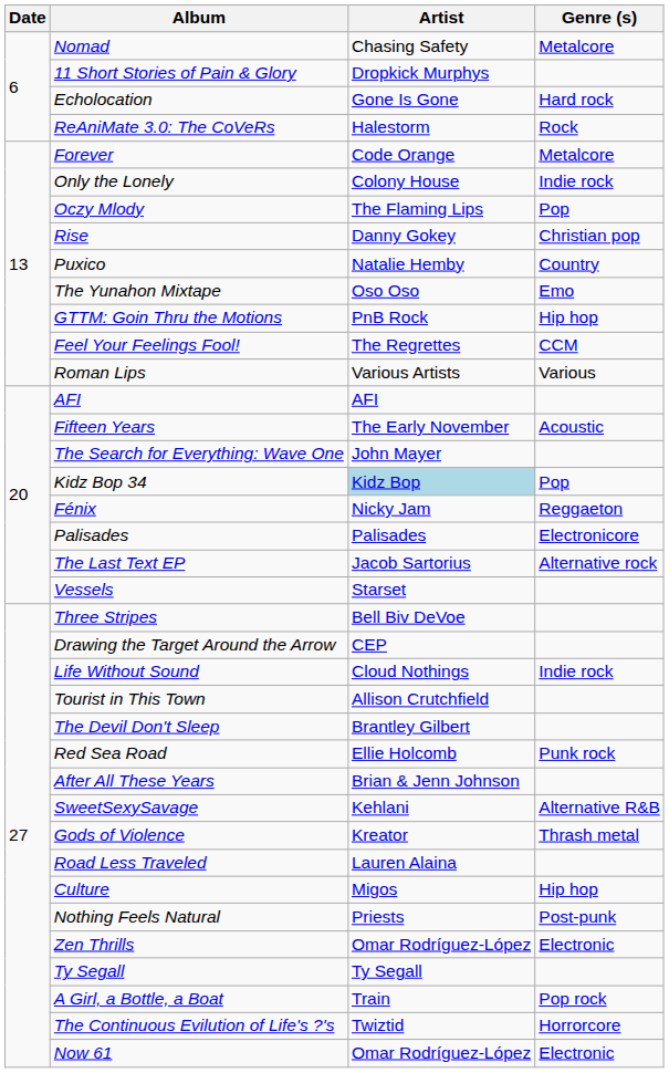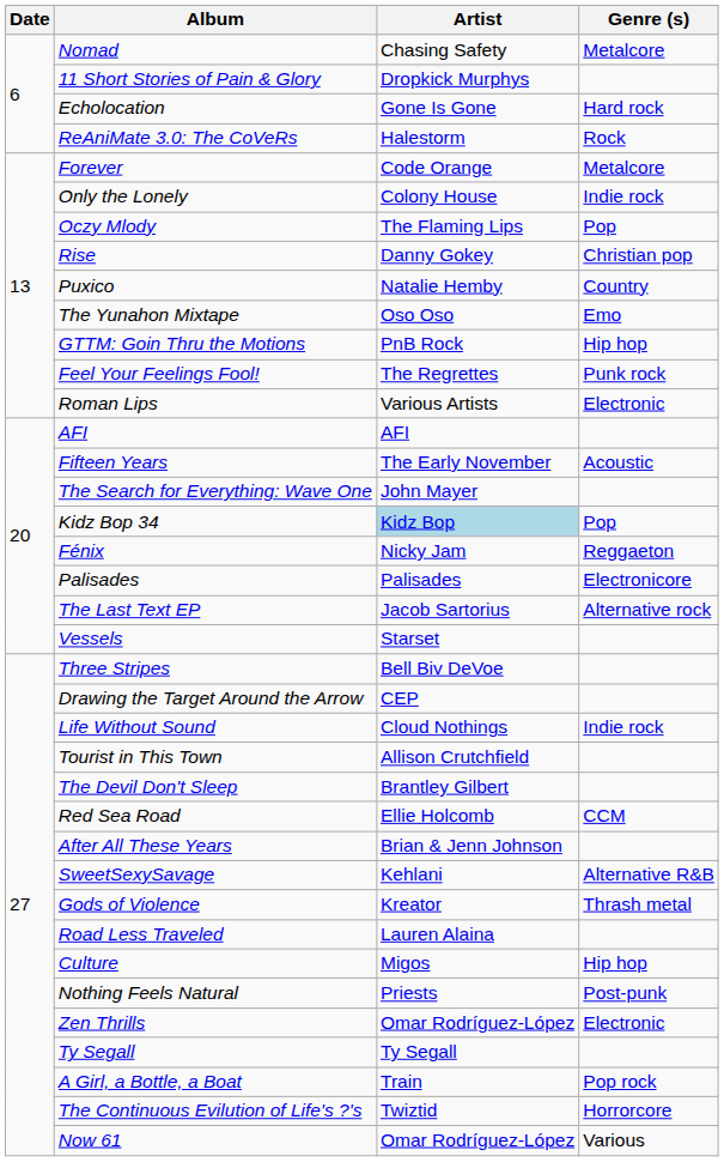Feel Your Feelings Fool! | Genre (s): CCM -> Punk rock
Roman Lips | Genre (s): Various -> Electronic
Red Sea Road | Genre (s): Punk rock -> CCM
Now 61 | Genre (s): Electronic -> Various
